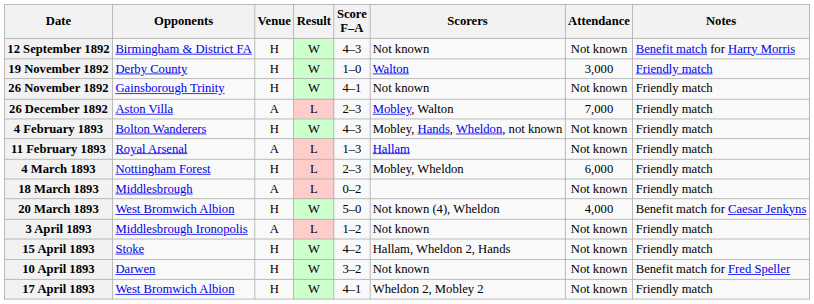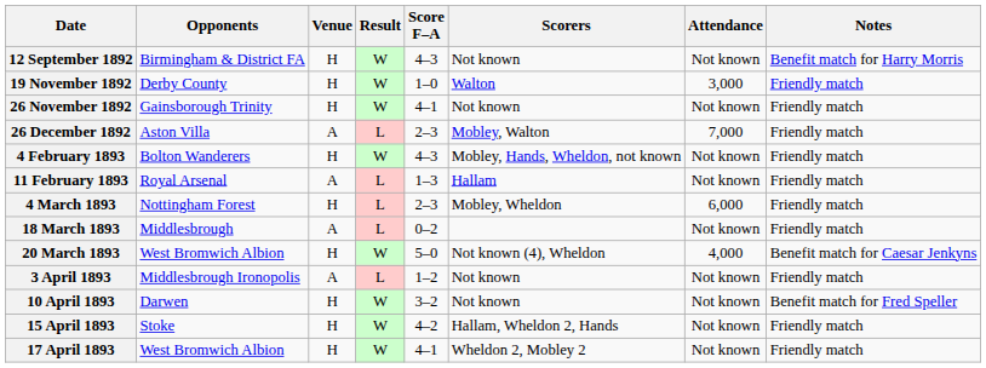rows swapped: 10 April 1893 <-> 15 April 1893
